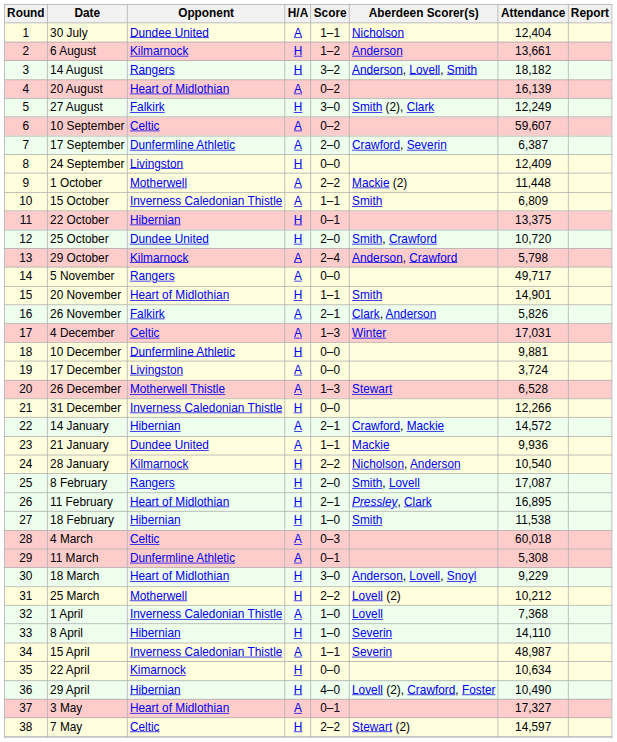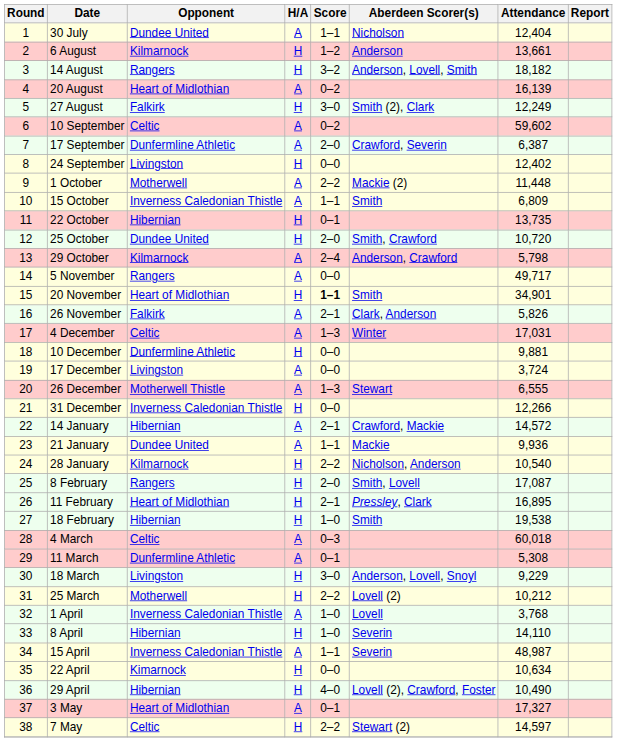10 September | Attendance: 59,607 -> 59,602
24 September | Attendance: 12,409 -> 12,402
22 October | Attendance: 13,375 -> 13,735
20 November | Score: normal -> bold
20 November | Attendance: 14,901 -> 34,901
26 December | Attendance: 6,528 -> 6,555
18 February | Attendance: 11,538 -> 19,538
18 March | Opponent: Heart of Midlothian -> Livingston
1 April | Attendance: 7,368 -> 3,768
